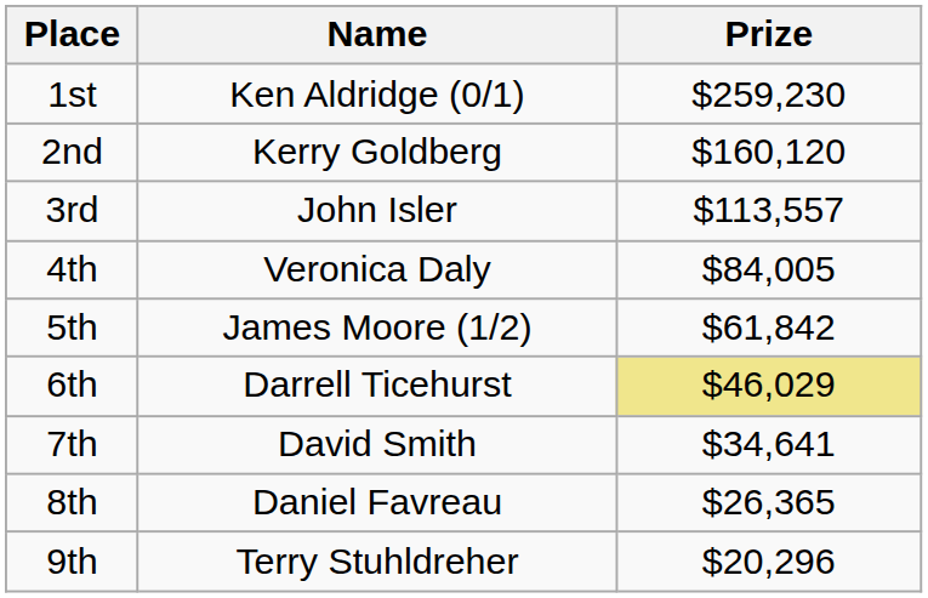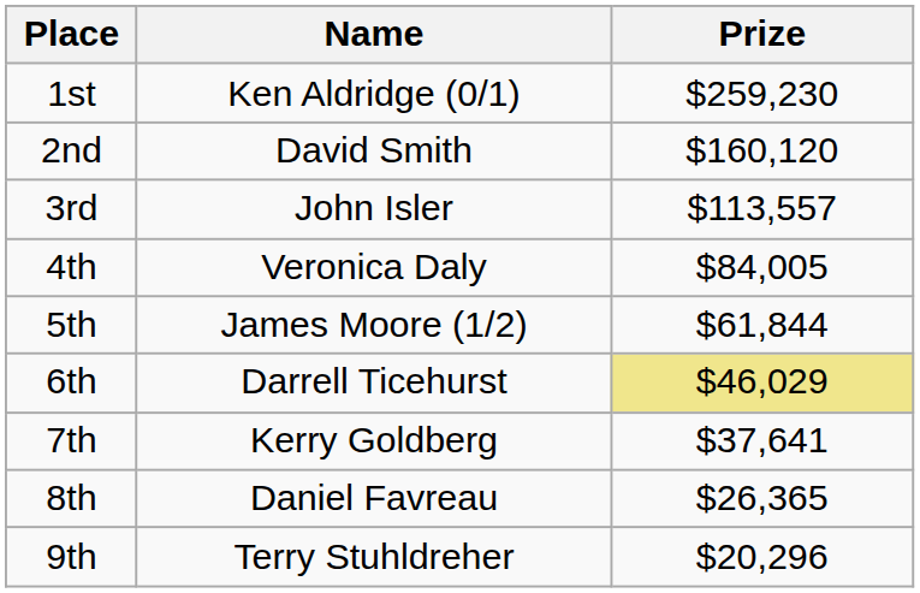2nd | Name: Kerry Goldberg -> David Smith
5th | Prize: $61,842 -> $61,844
7th | Name: David Smith -> Kerry Goldberg
7th | Prize: $34,641 -> $37,641
